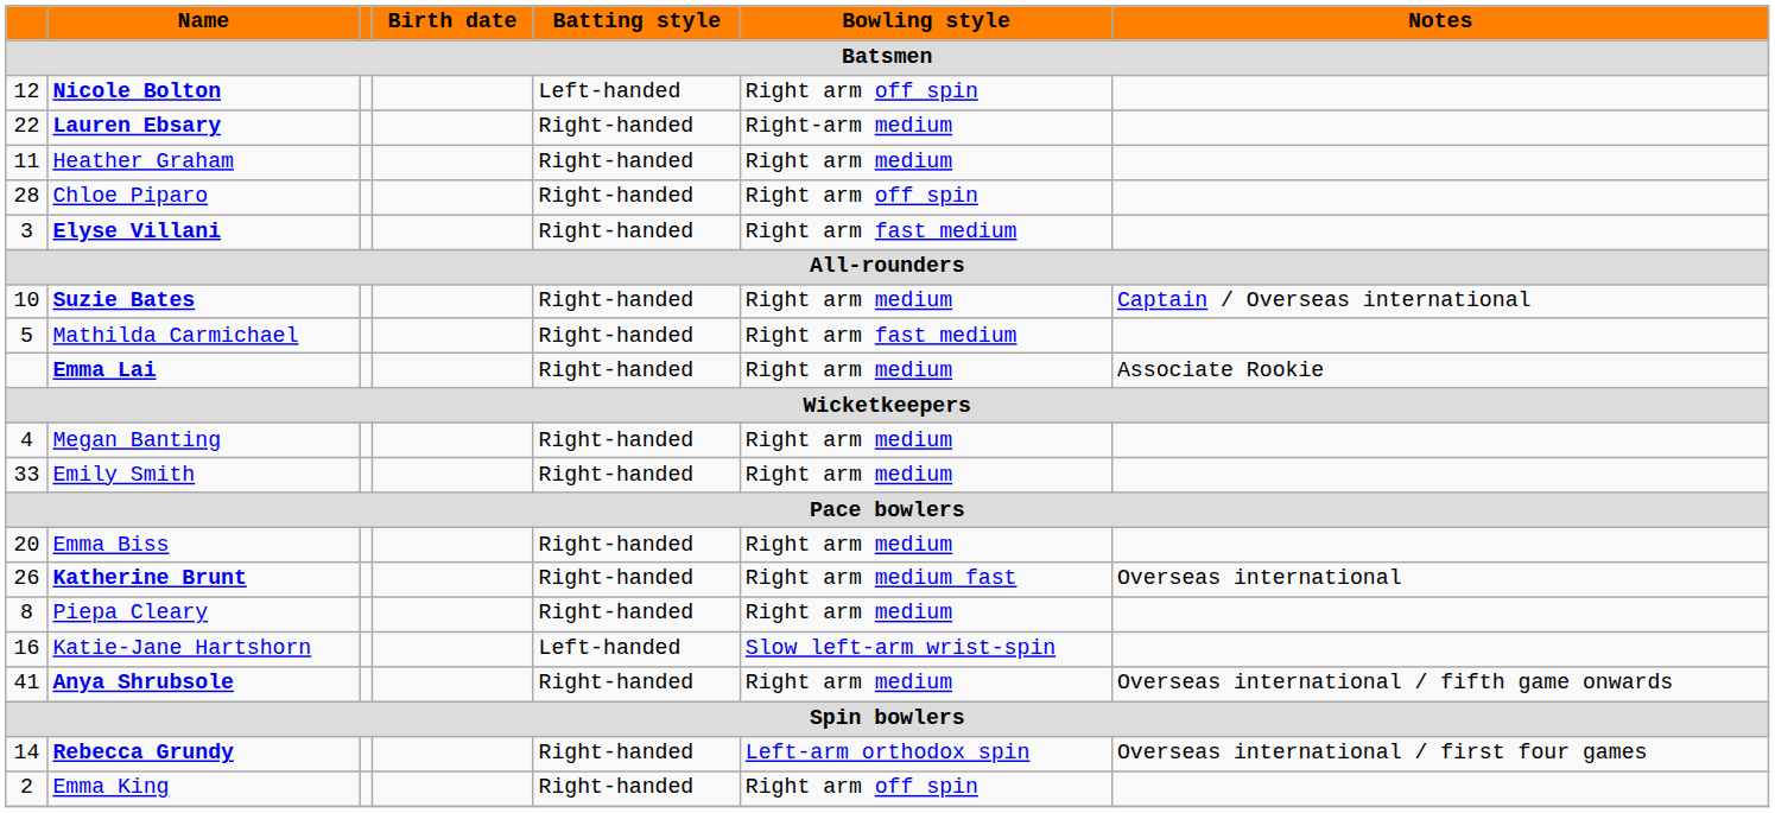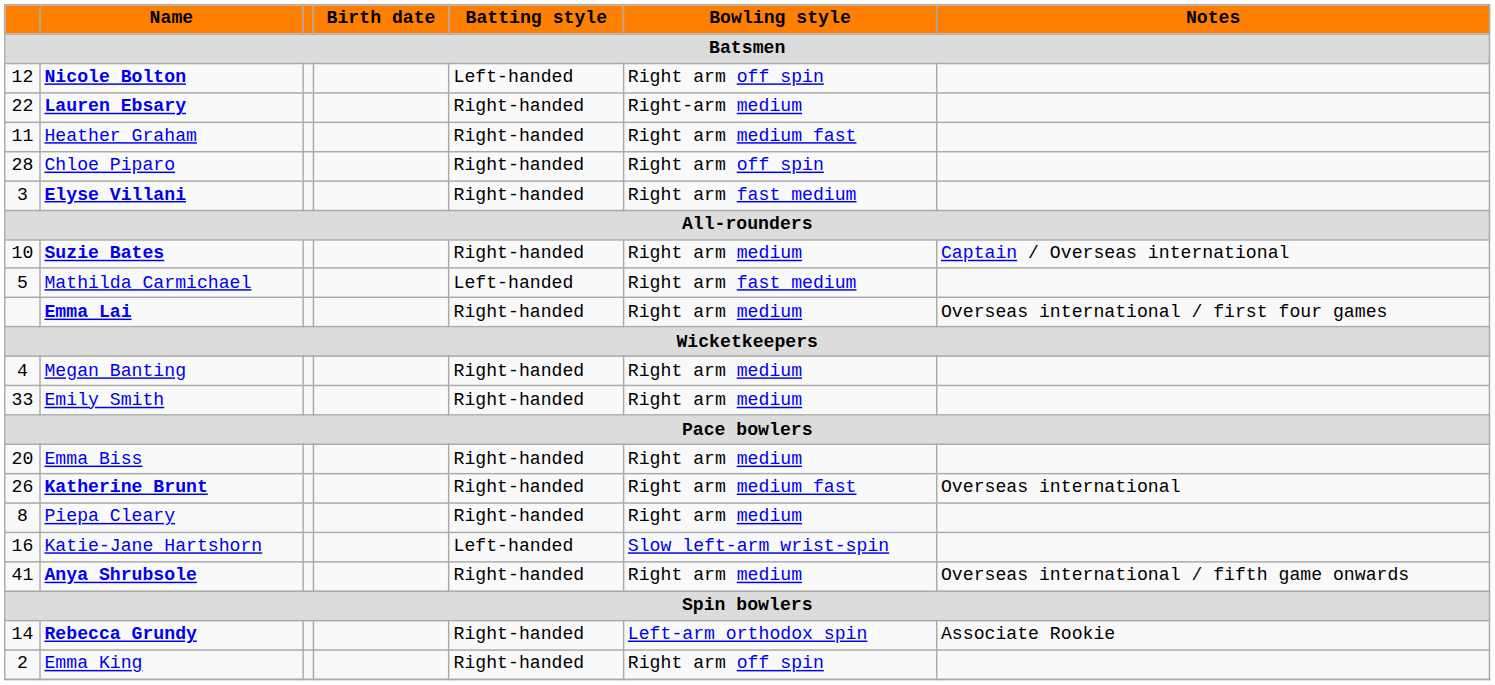Heather Graham | Bowling style: Right arm medium -> Right arm medium fast
Mathilda Carmichael | Batting style: Right-handed -> Left-handed
Emma Lai | Notes: Associate Rookie -> Overseas international / first four games
Rebecca Grundy | Notes: Overseas international / first four games -> Associate Rookie
